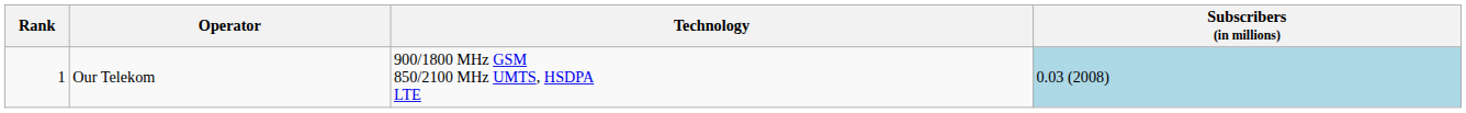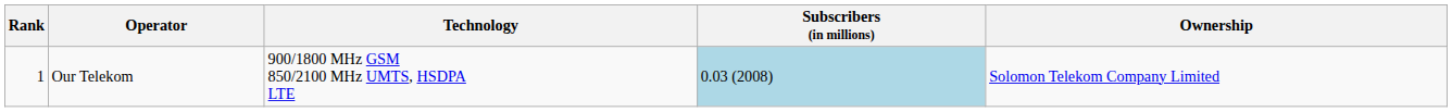+ column: Ownership | Solomon Telekom Company Limited
